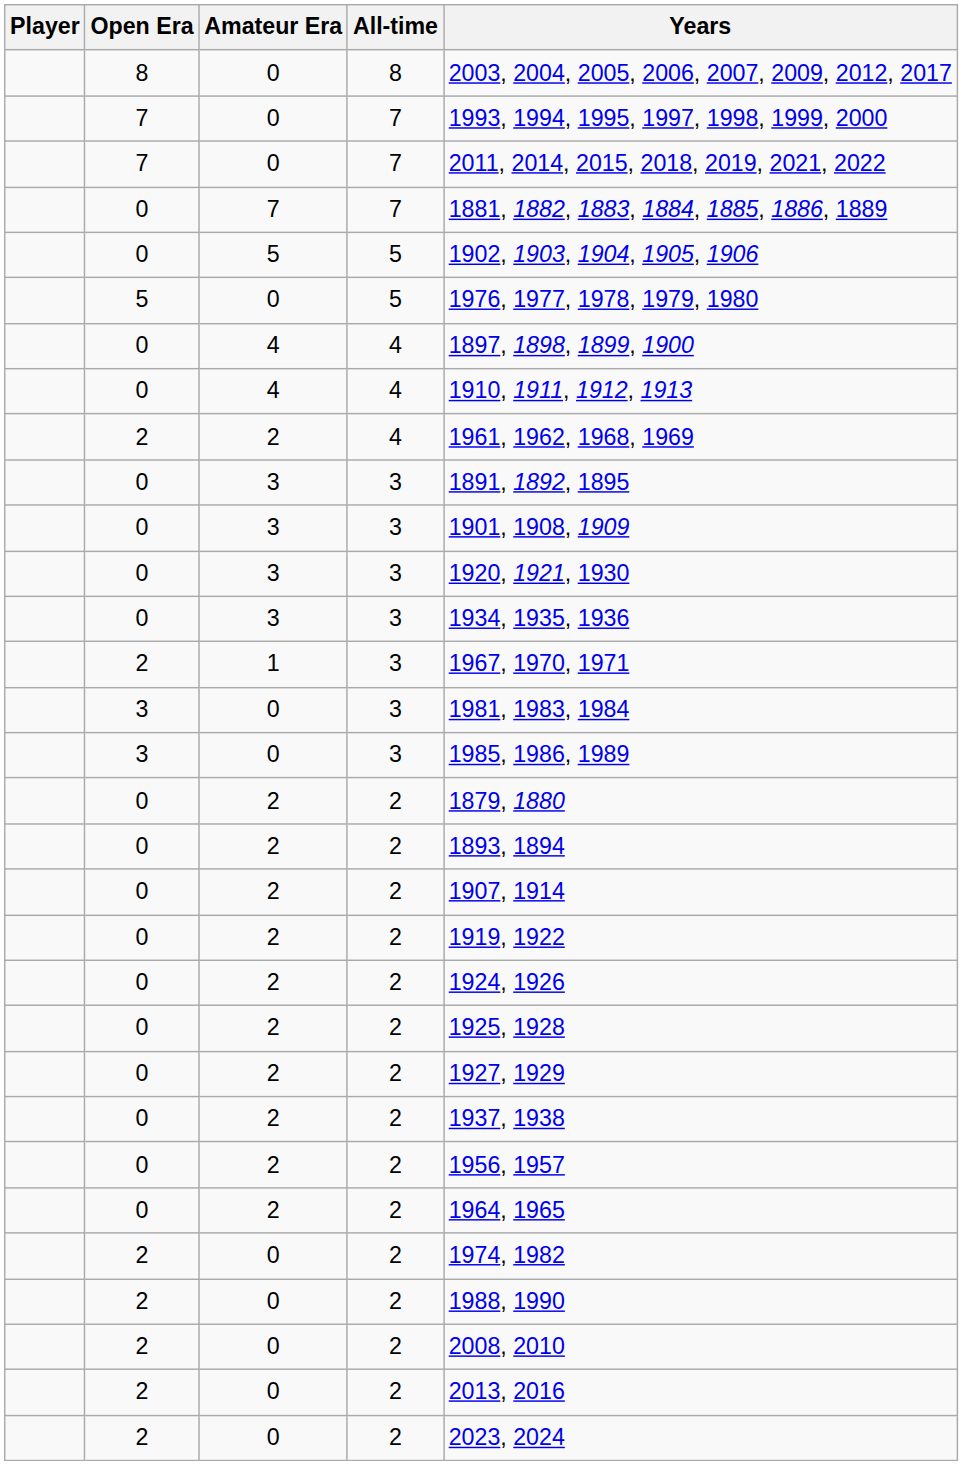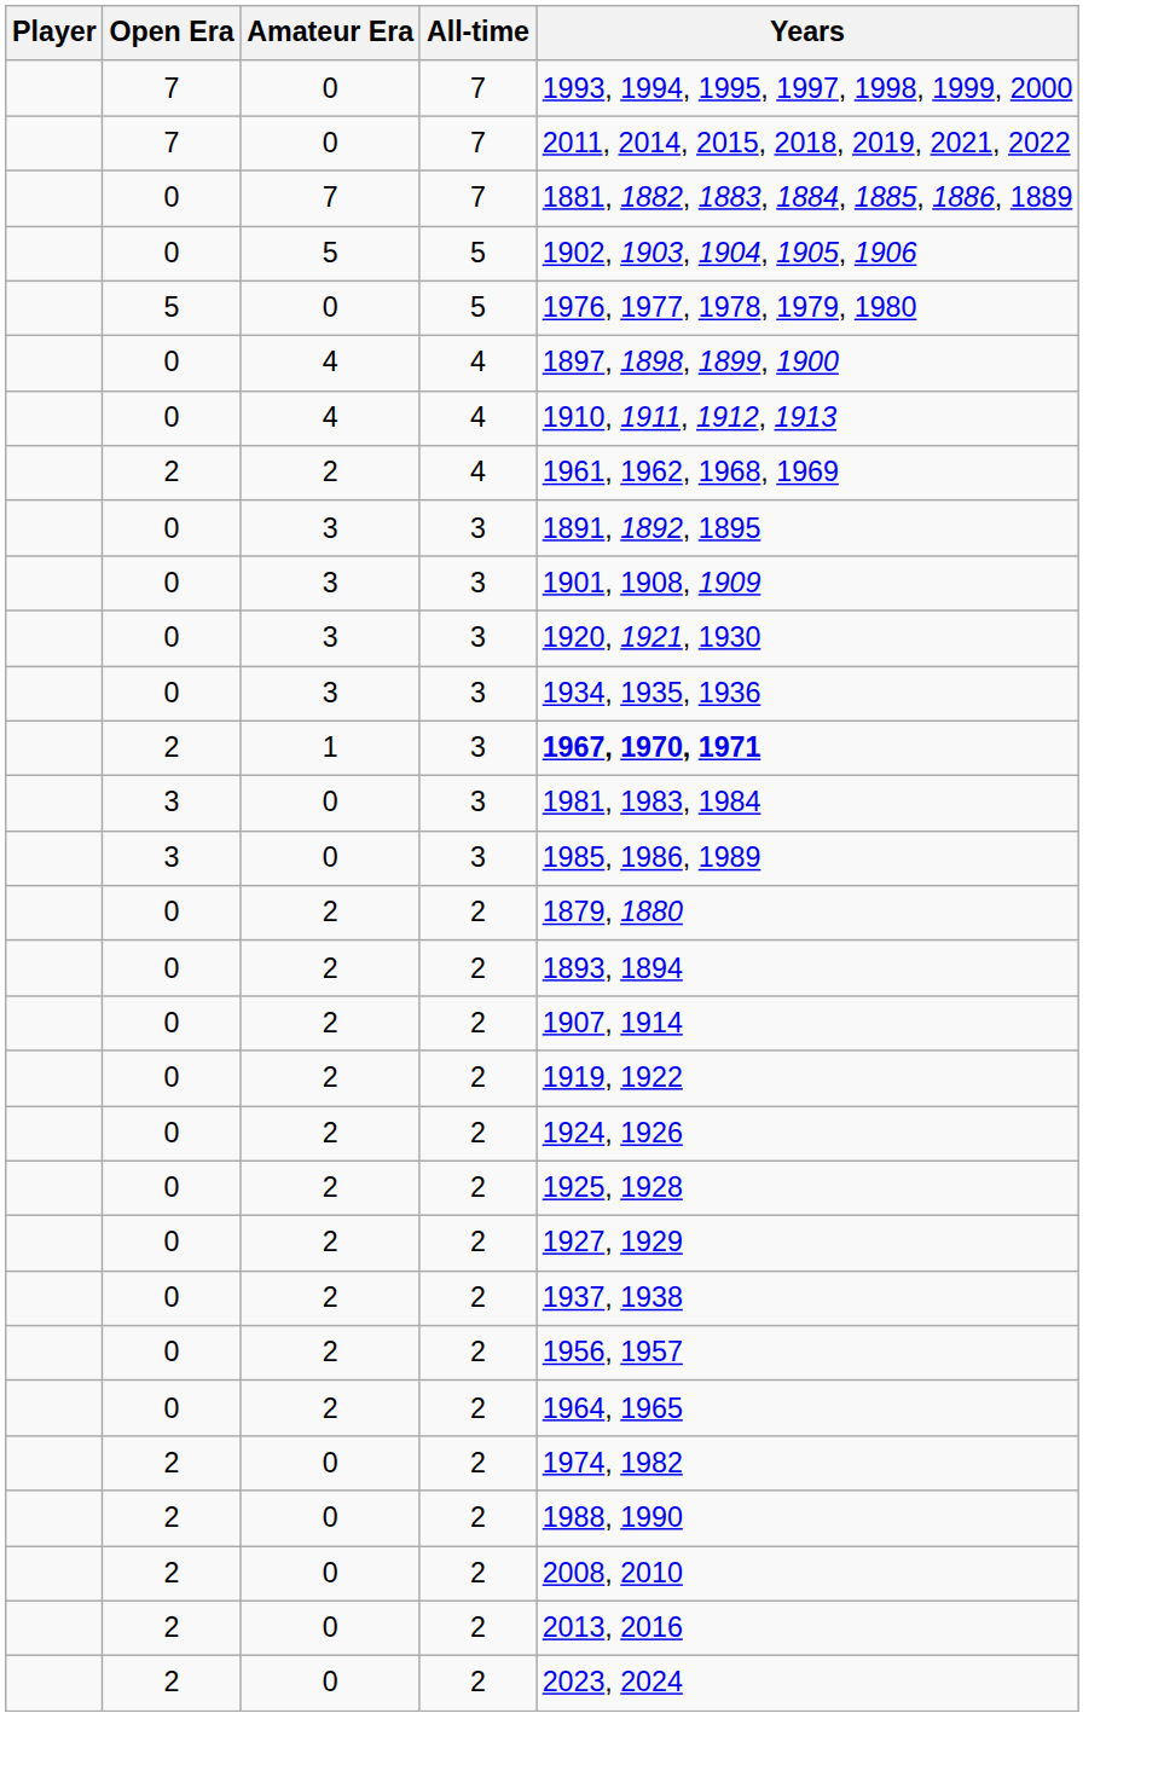- row: 8 | 0 | 8 | 2003, 2004, 2005, 2006, 2007, 2009, 2012, 2017
1 | Years: normal -> bold
